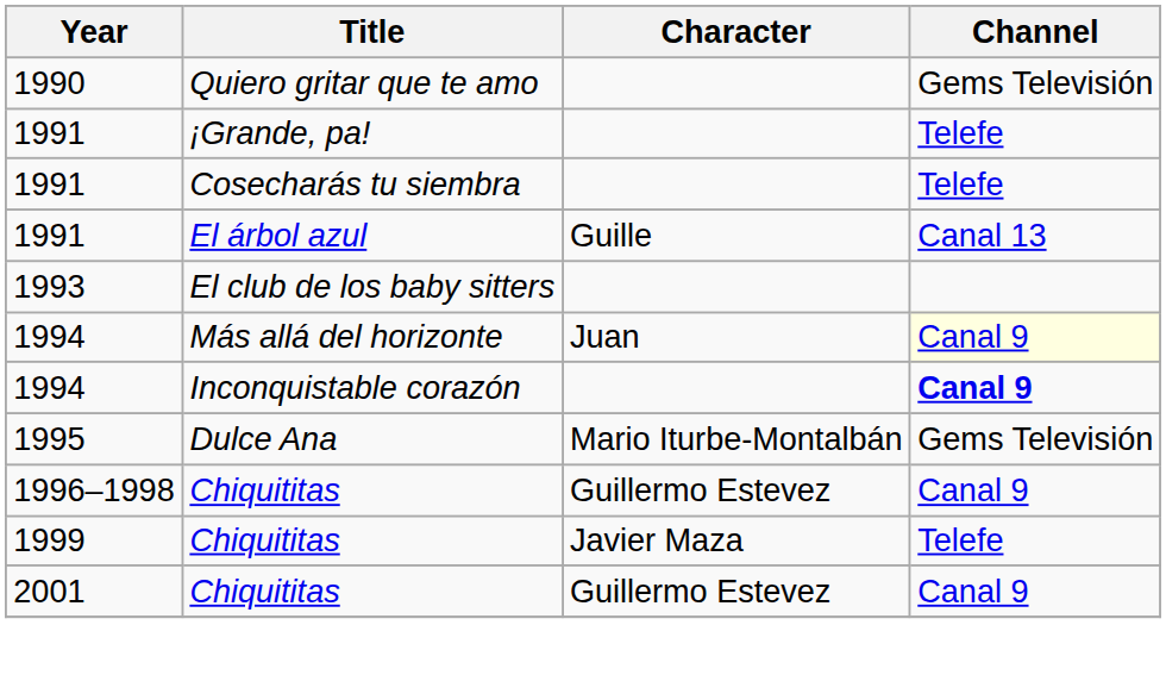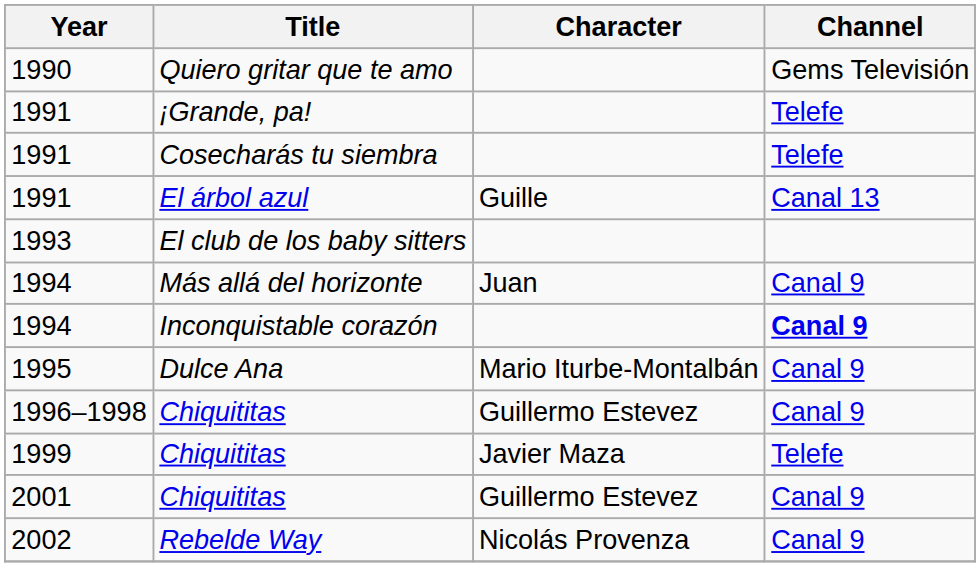Más allá del horizonte | Channel: lightyellow background -> no background
Dulce Ana | Channel: Gems Televisión -> Canal 9
+ row: 2002 | Rebelde Way | Nicolás Provenza | Canal 9
